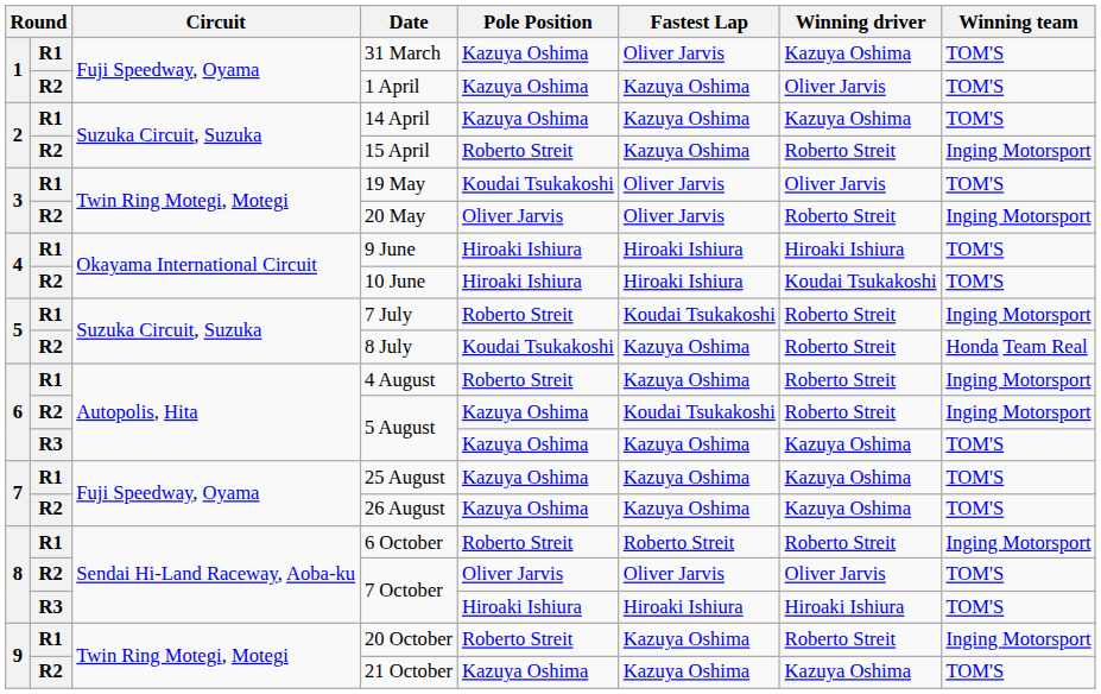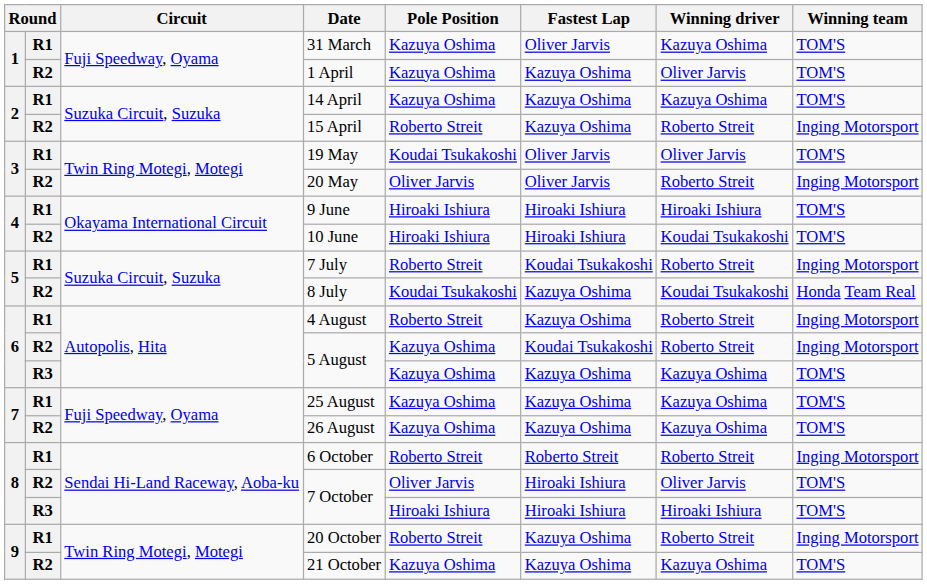8 July | Winning driver: Roberto Streit -> Koudai Tsukakoshi
R2 / 7 October | Fastest Lap: Oliver Jarvis -> Hiroaki Ishiura
